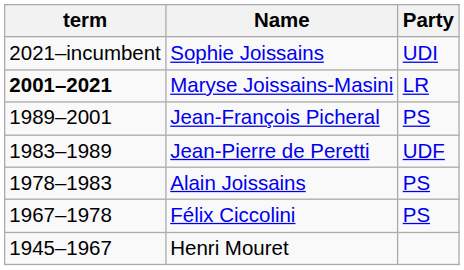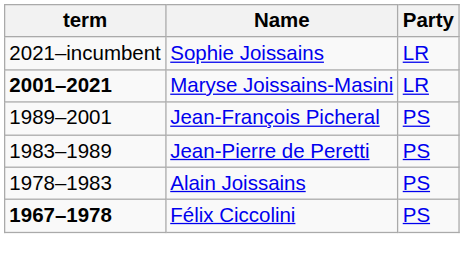Sophie Joissains | Party: UDI -> LR
Jean-Pierre de Peretti | Party: UDF -> PS
Félix Ciccolini | term: normal -> bold
- row: 1945–1967 | Henri Mouret
